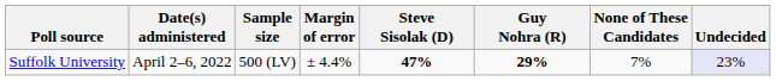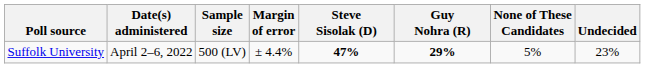Suffolk University | None of These Candidates: 7% -> 5%
Suffolk University | Undecided: lavender background -> no background
